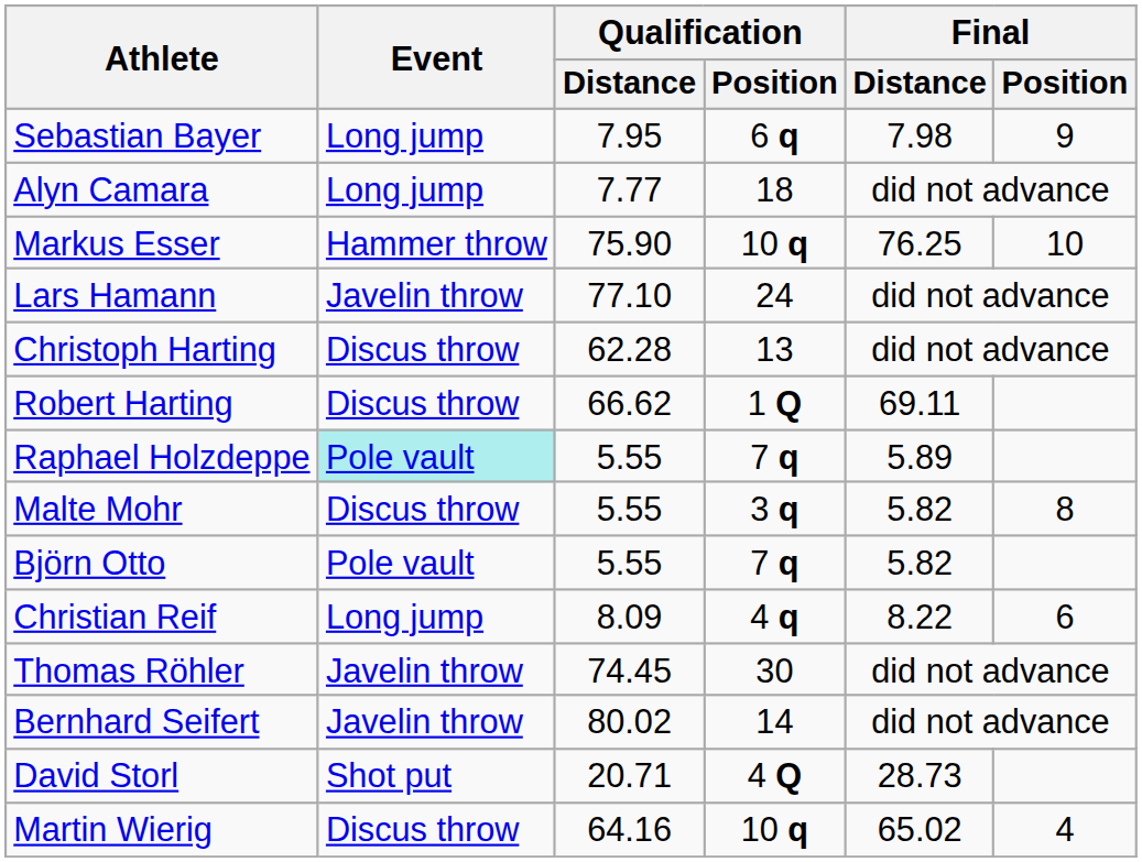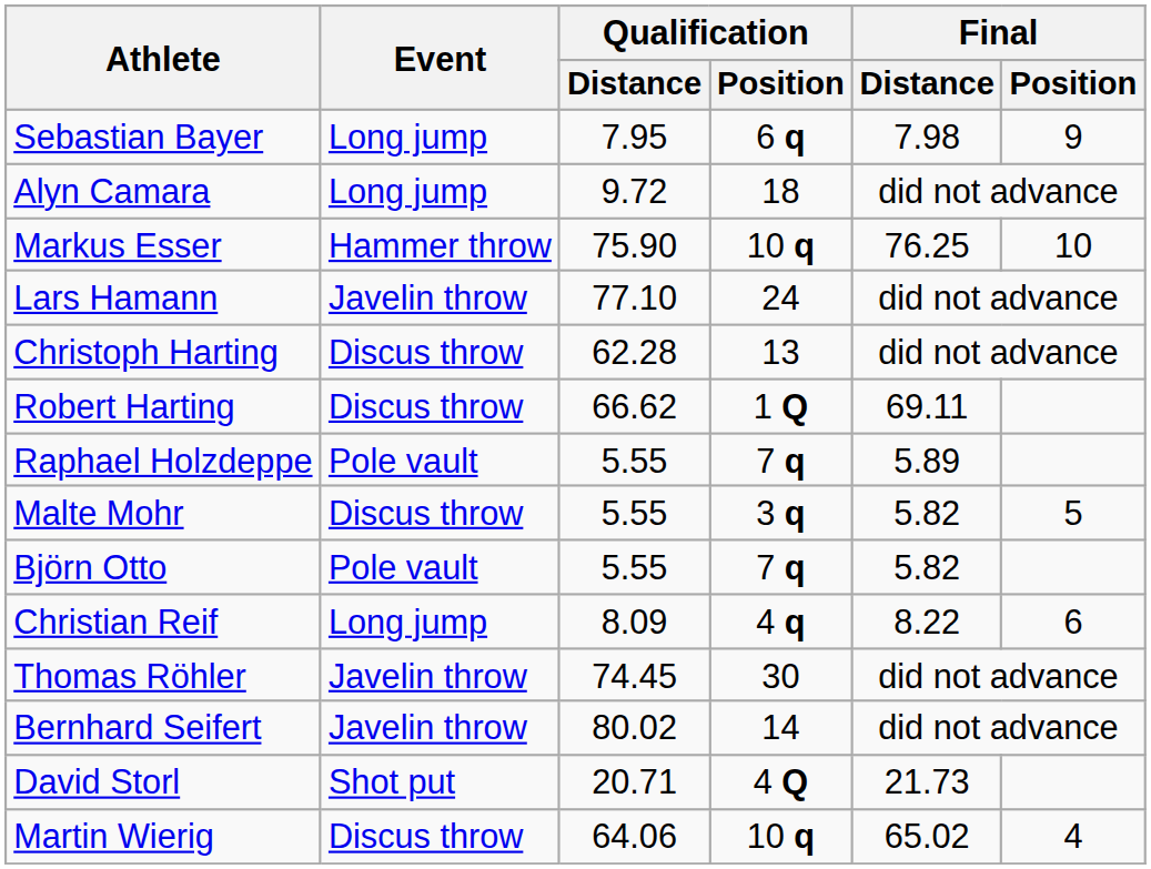Alyn Camara | Qualification / Distance: 7.77 -> 9.72
Raphael Holzdeppe | Event: paleturquoise background -> no background
Malte Mohr | Final / Position: 8 -> 5
David Storl | Final / Distance: 28.73 -> 21.73
Martin Wierig | Qualification / Distance: 64.16 -> 64.06
